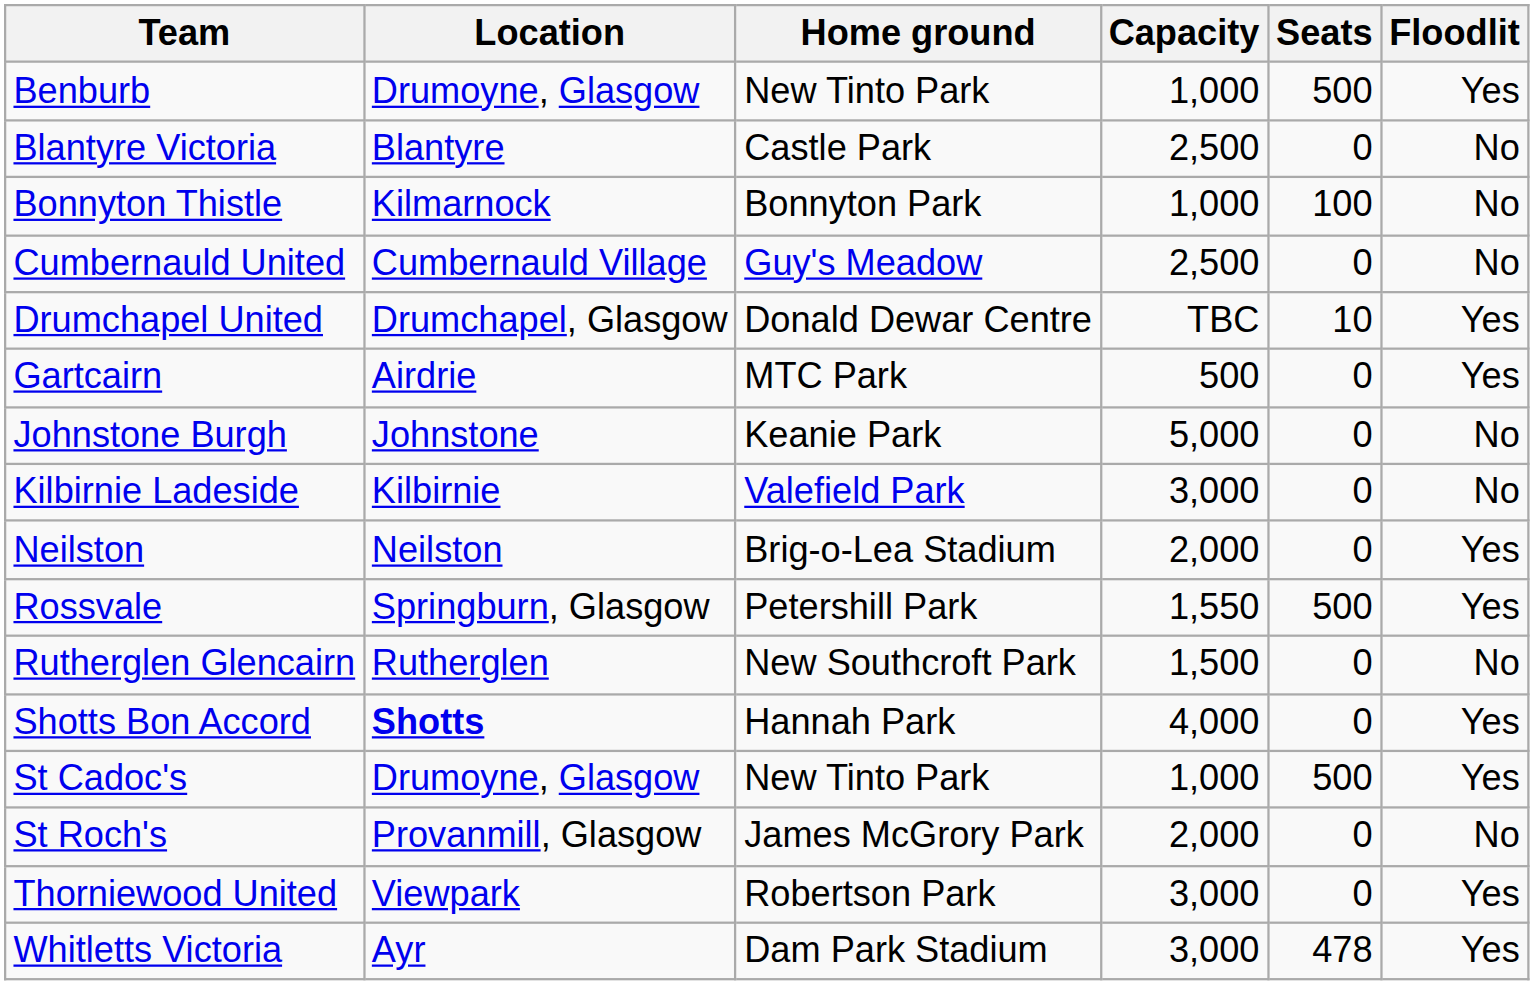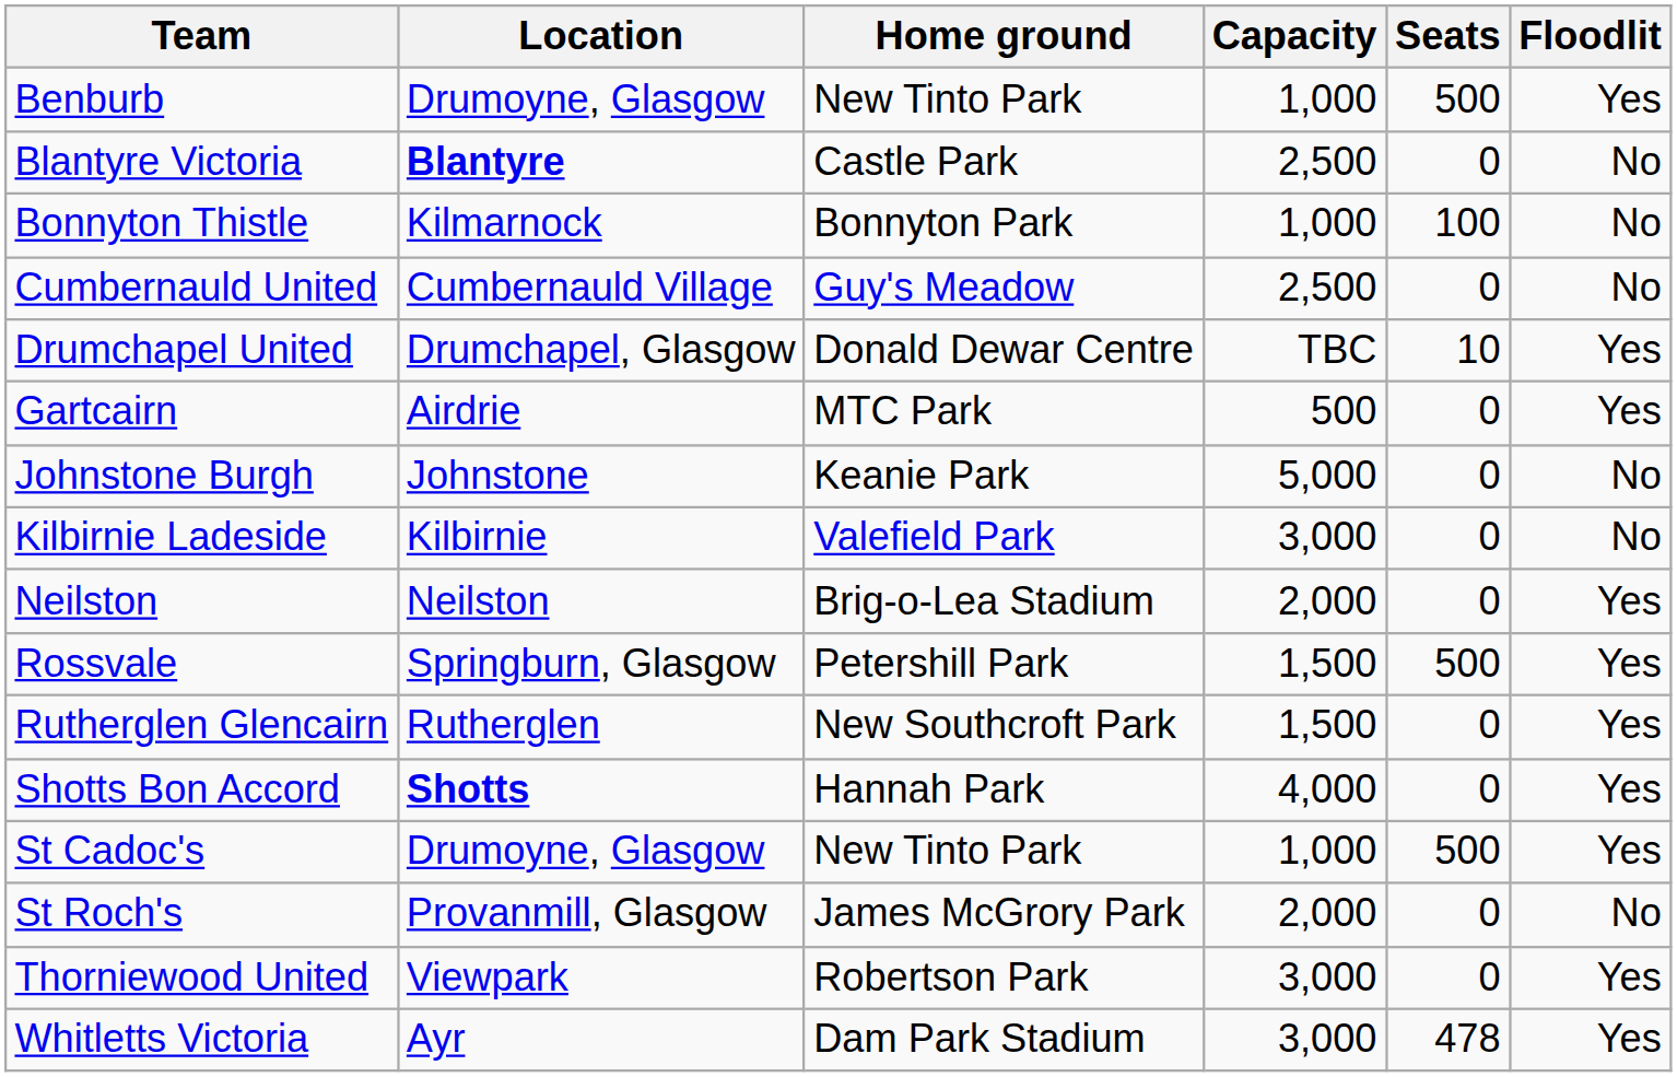Blantyre Victoria | Location: normal -> bold
Rossvale | Capacity: 1,550 -> 1,500
Rutherglen Glencairn | Floodlit: No -> Yes
